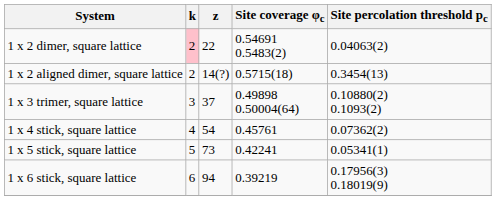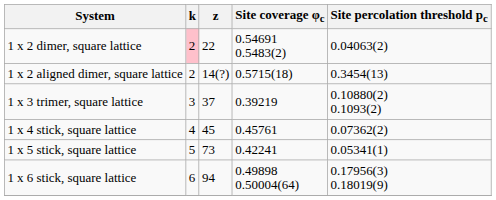1 x 3 trimer, square lattice | Site coverage φc: 0.49898 0.50004(64) -> 0.39219
1 x 4 stick, square lattice | z: 54 -> 45
1 x 6 stick, square lattice | Site coverage φc: 0.39219 -> 0.49898 0.50004(64)
